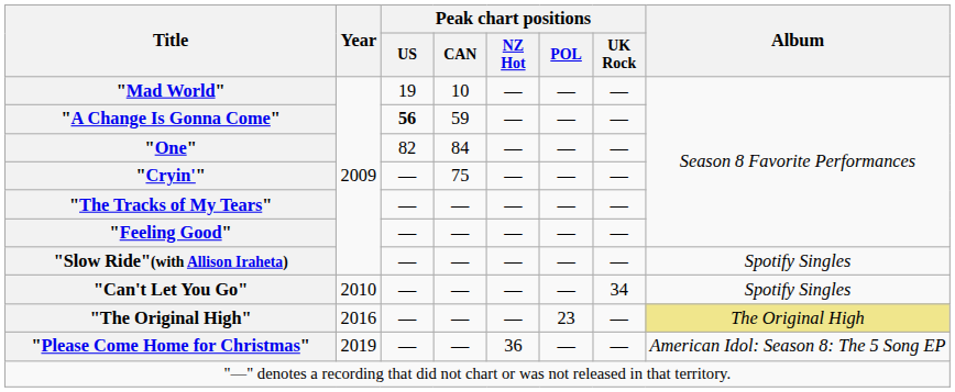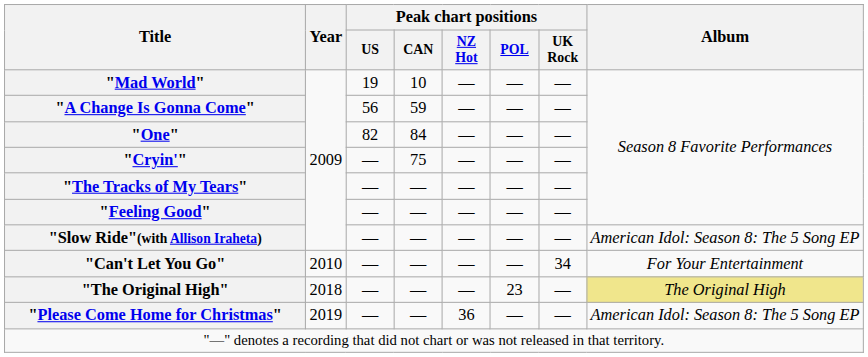"A Change Is Gonna Come" | Peak chart positions / US: bold -> normal
"Slow Ride"(with Allison Iraheta) | Album: Spotify Singles -> American Idol: Season 8: The 5 Song EP
"Can't Let You Go" | Album: Spotify Singles -> For Your Entertainment
"The Original High" | Year: 2016 -> 2018
